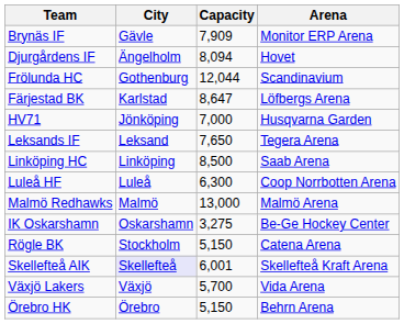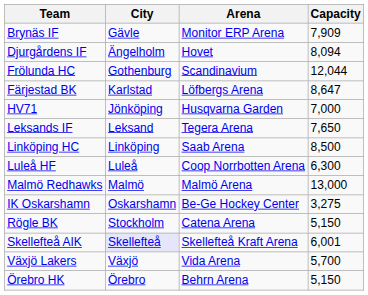columns swapped: Arena <-> Capacity
